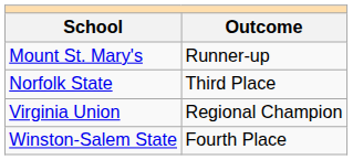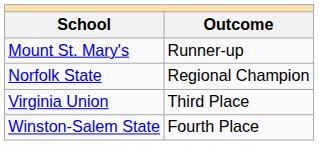Norfolk State | Outcome: Third Place -> Regional Champion
Virginia Union | Outcome: Regional Champion -> Third Place
